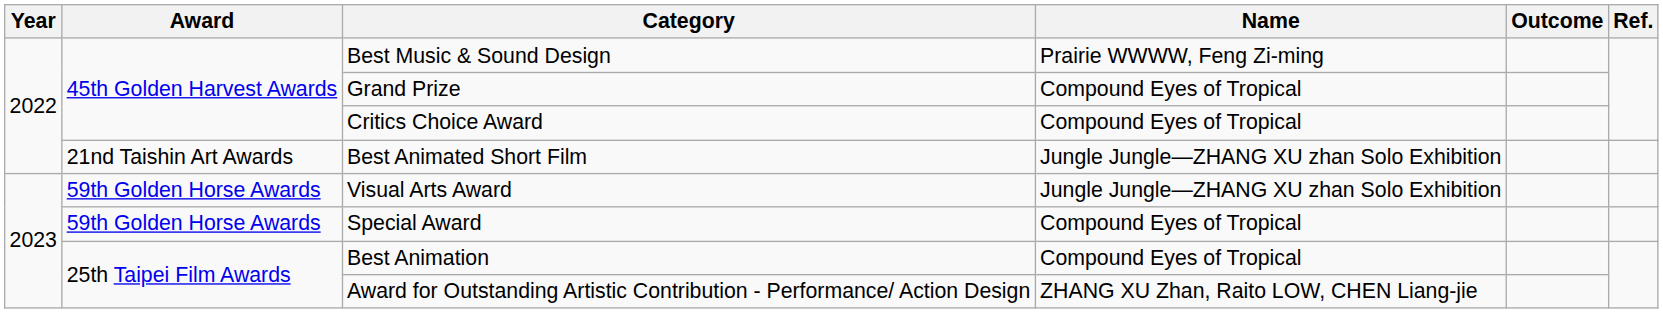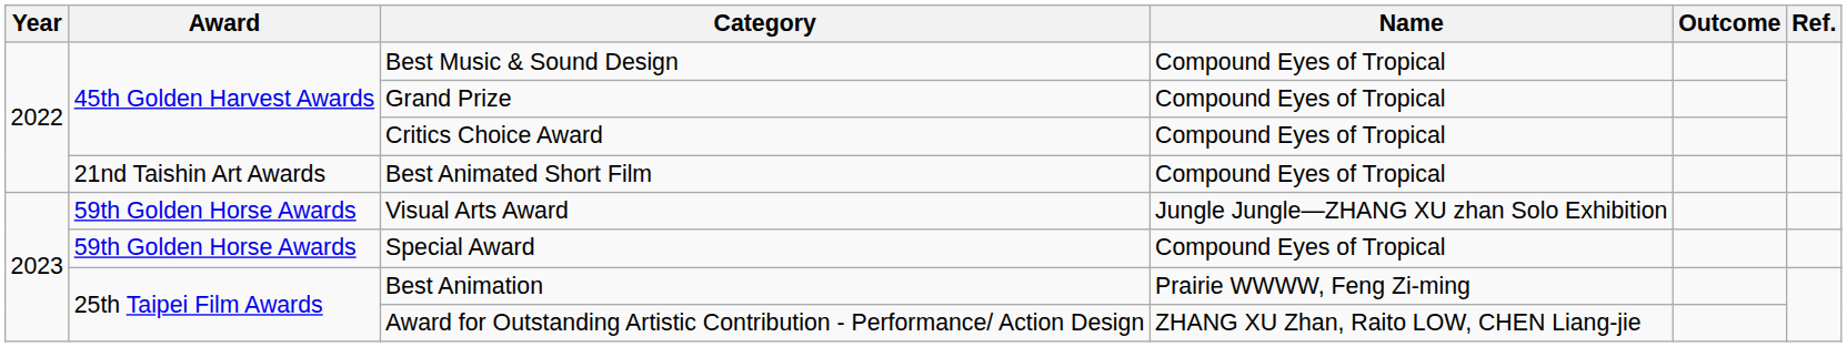Best Music & Sound Design | Name: Prairie WWWW, Feng Zi-ming -> Compound Eyes of Tropical
Best Animated Short Film | Name: Jungle Jungle—ZHANG XU zhan Solo Exhibition -> Compound Eyes of Tropical
Best Animation | Name: Compound Eyes of Tropical -> Prairie WWWW, Feng Zi-ming
